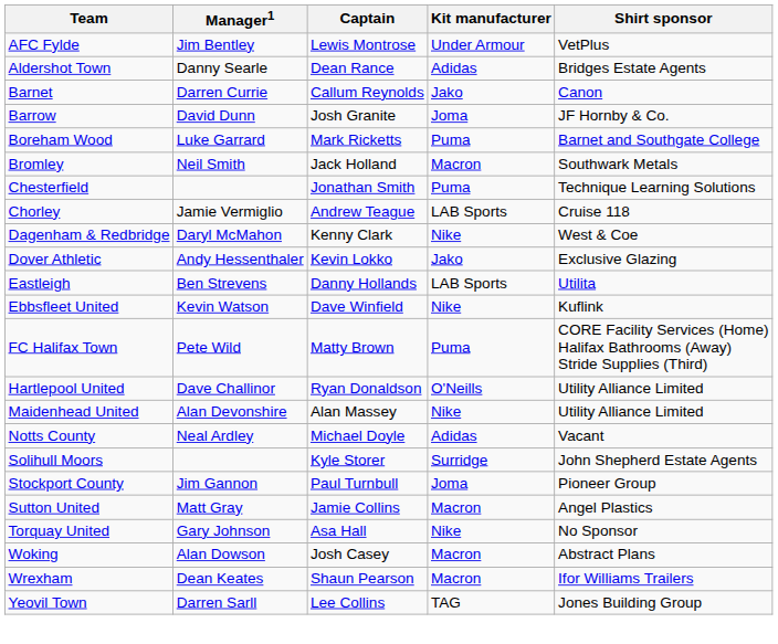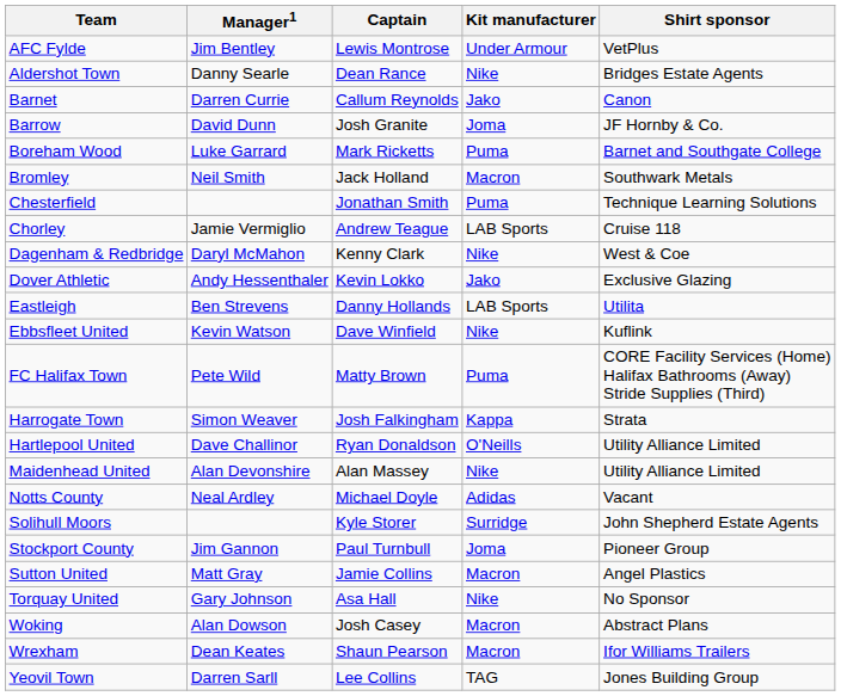Aldershot Town | Kit manufacturer: Adidas -> Nike
+ row: Harrogate Town | Simon Weaver | Josh Falkingham | Kappa | Strata
